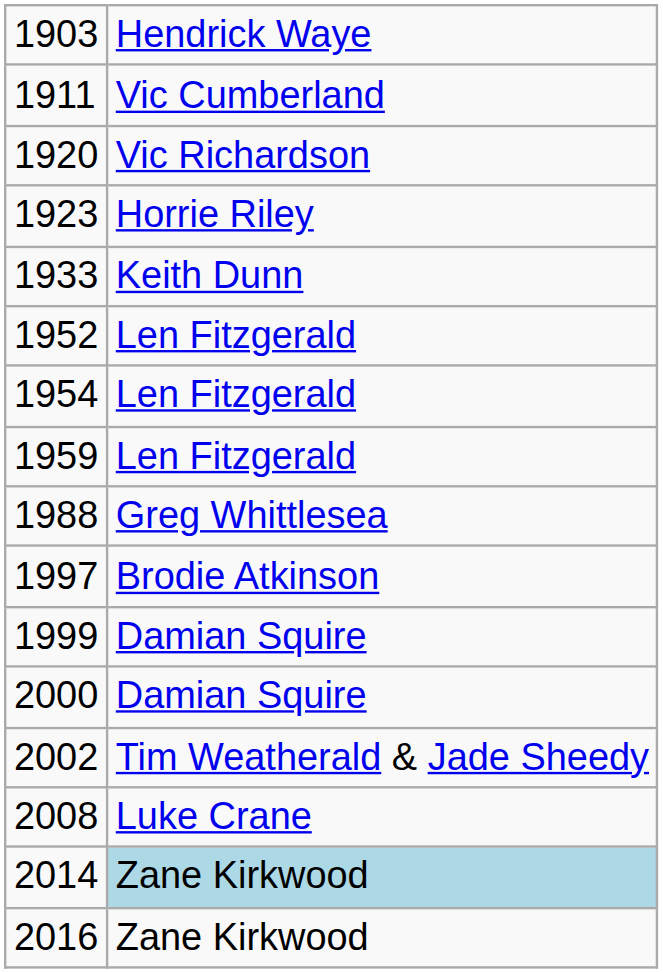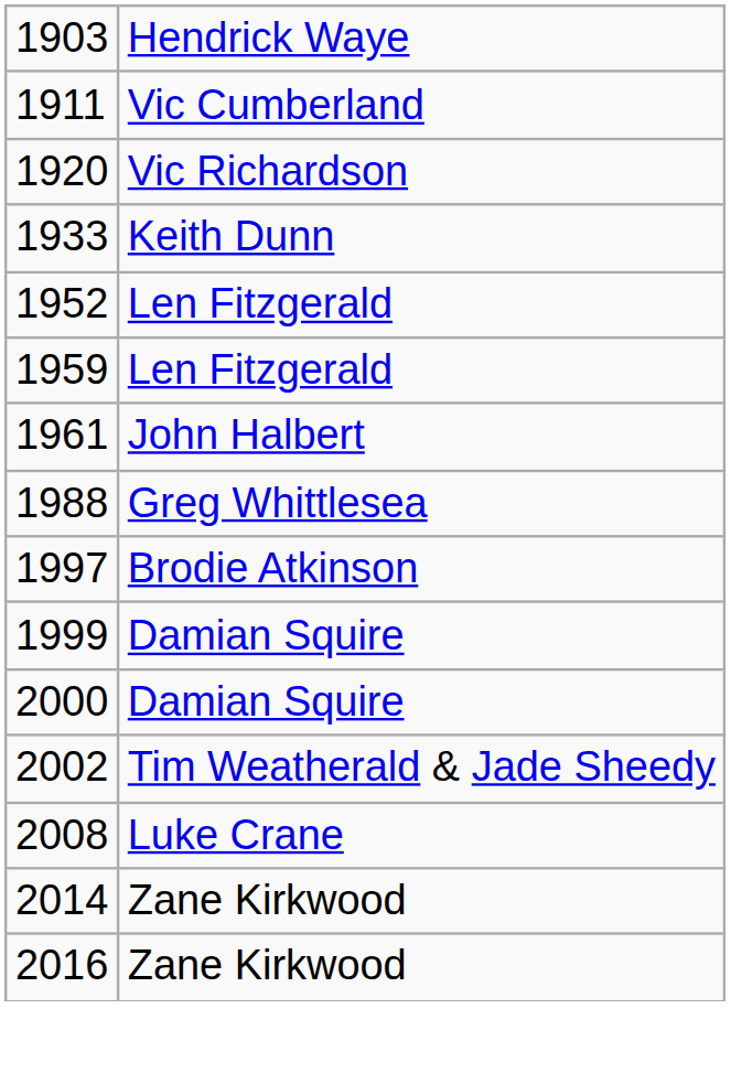- row: 1923 | Horrie Riley
- row: 1954 | Len Fitzgerald
+ row: 1961 | John Halbert
2014 | column 2: lightblue background -> no background
